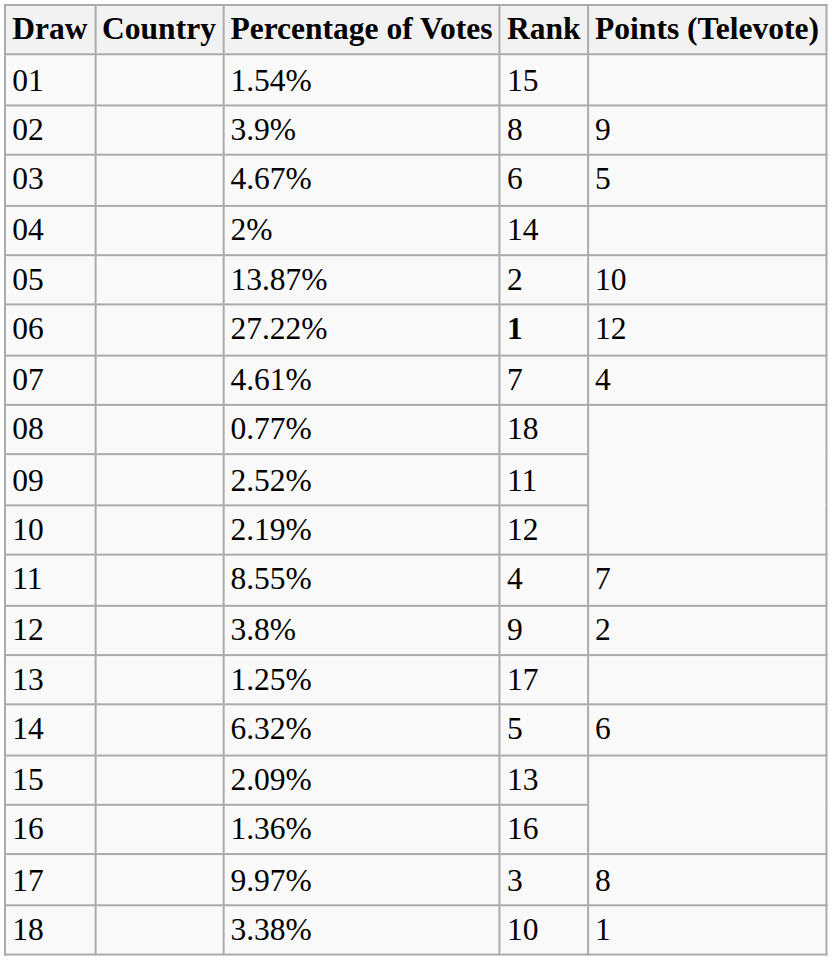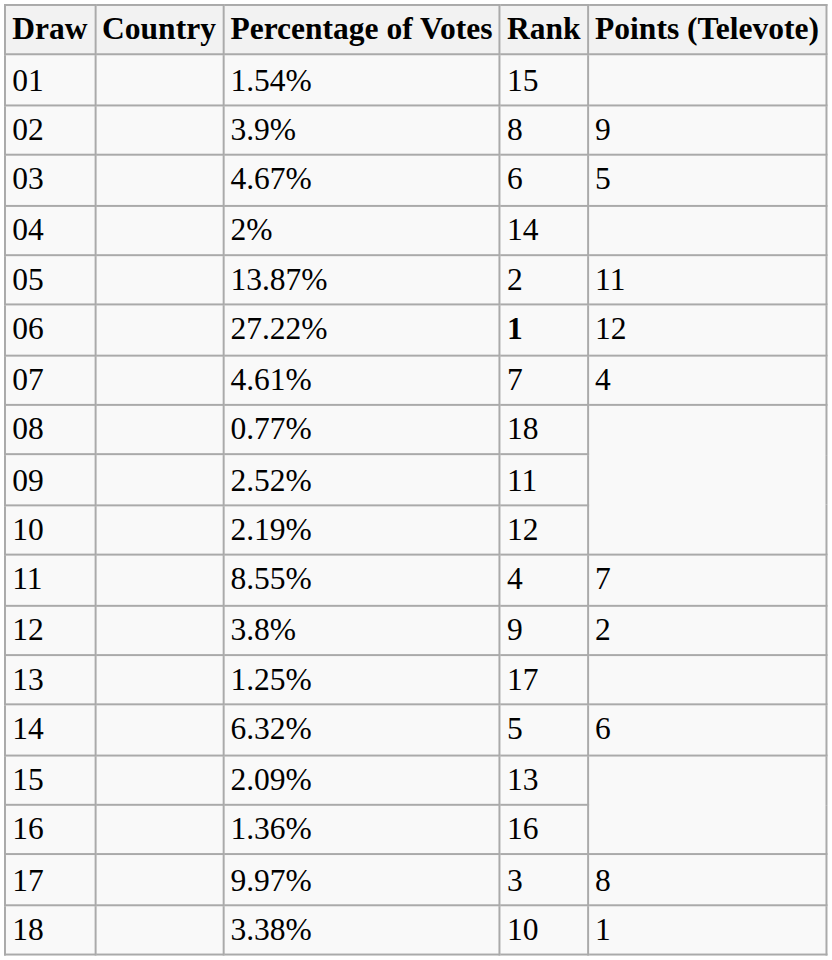05 | Points (Televote): 10 -> 11
